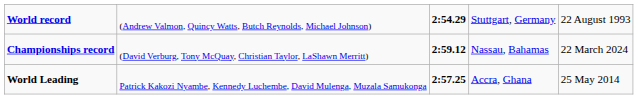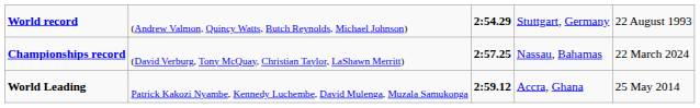Championships record | column 3: 2:59.12 -> 2:57.25
World Leading | column 3: 2:57.25 -> 2:59.12
